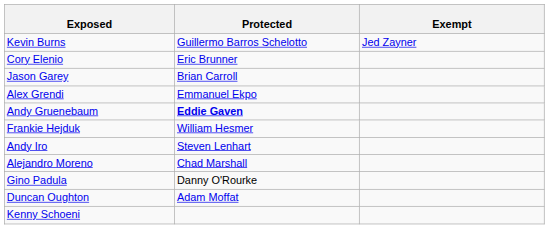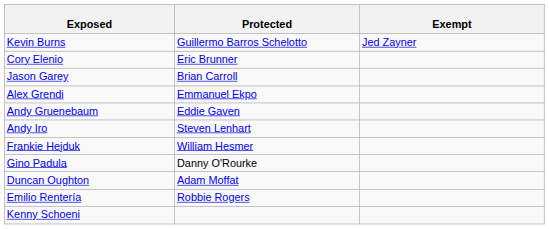Andy Gruenebaum | Protected: bold -> normal
rows swapped: Frankie Hejduk <-> Andy Iro
- row: Alejandro Moreno | Chad Marshall
+ row: Emilio Rentería | Robbie Rogers
